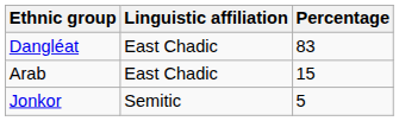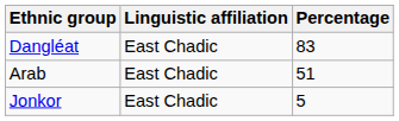Arab | Percentage: 15 -> 51
Jonkor | Linguistic affiliation: Semitic -> East Chadic
